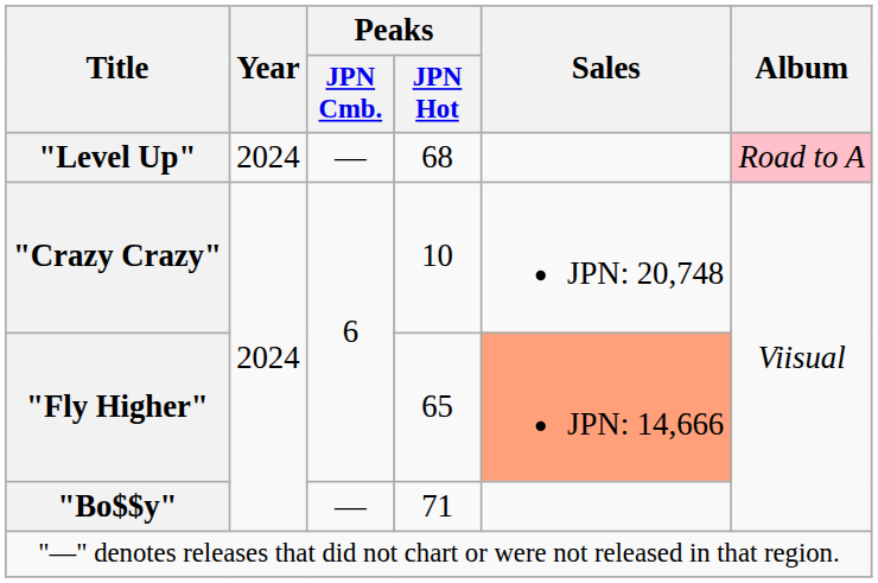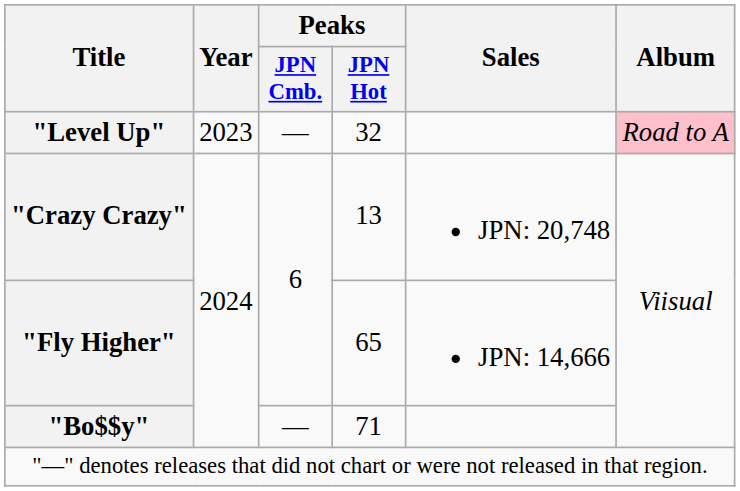"Level Up" | Year: 2024 -> 2023
"Level Up" | Peaks / JPN Hot: 68 -> 32
"Crazy Crazy" | Peaks / JPN Hot: 10 -> 13
"Fly Higher" | Sales: lightsalmon background -> no background
